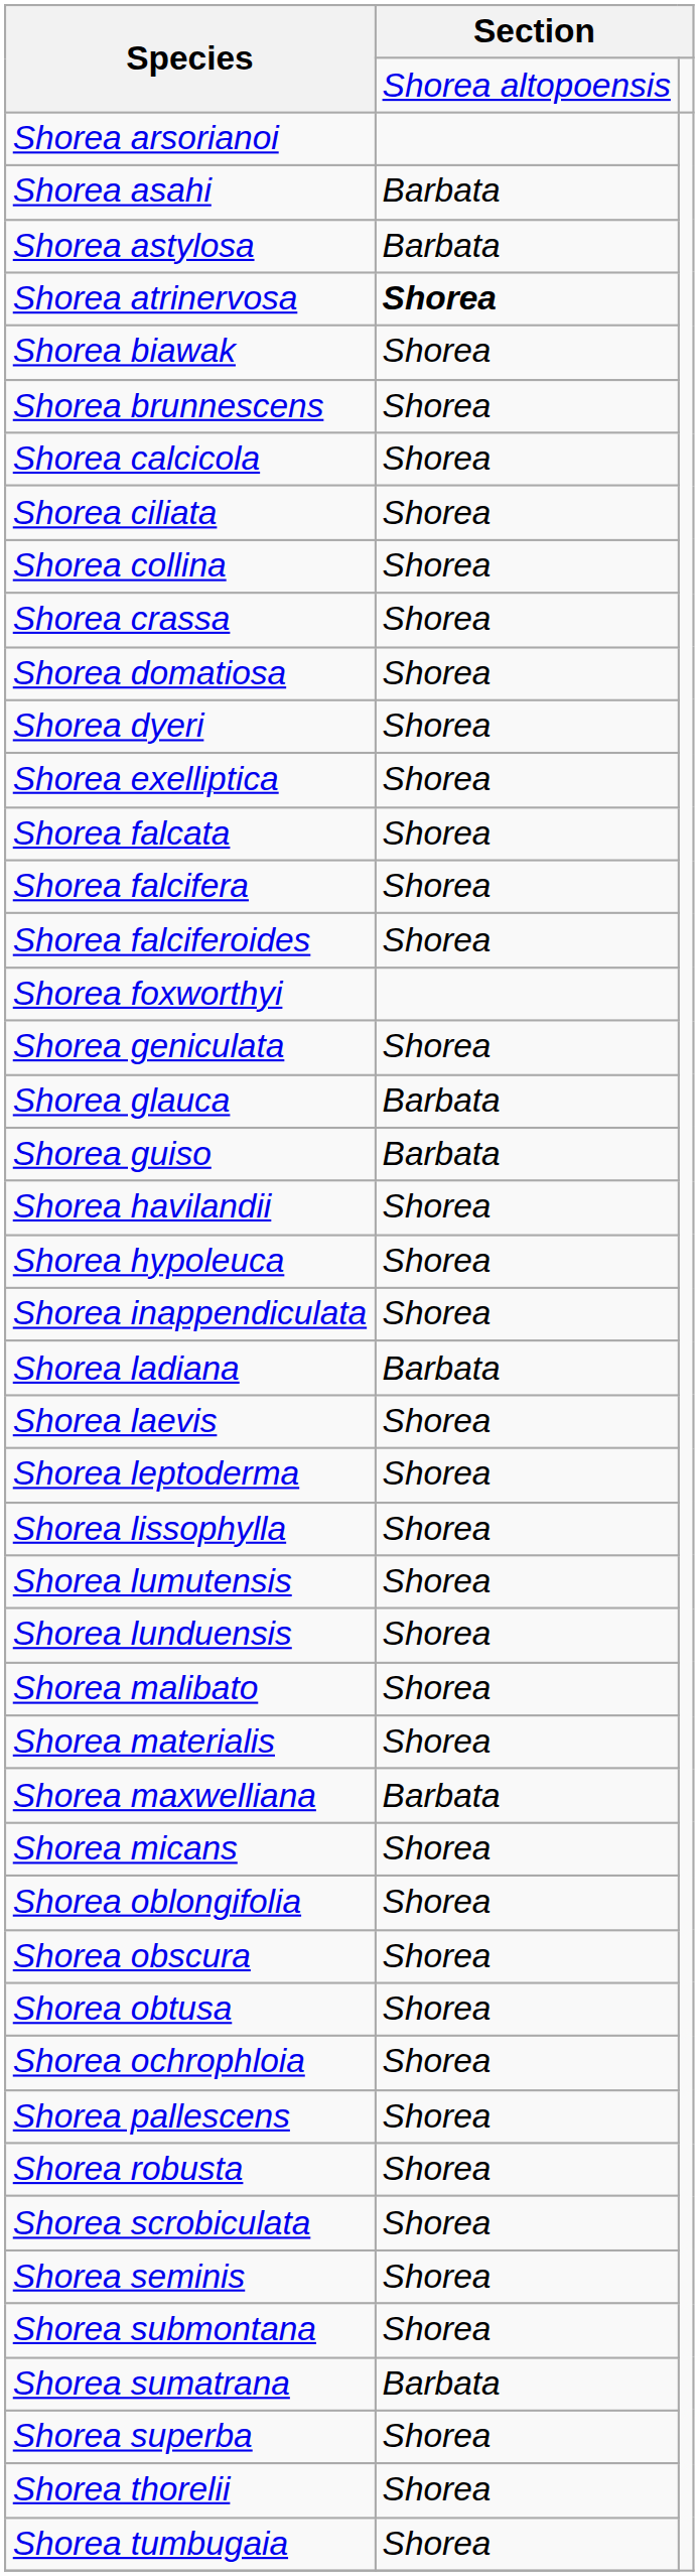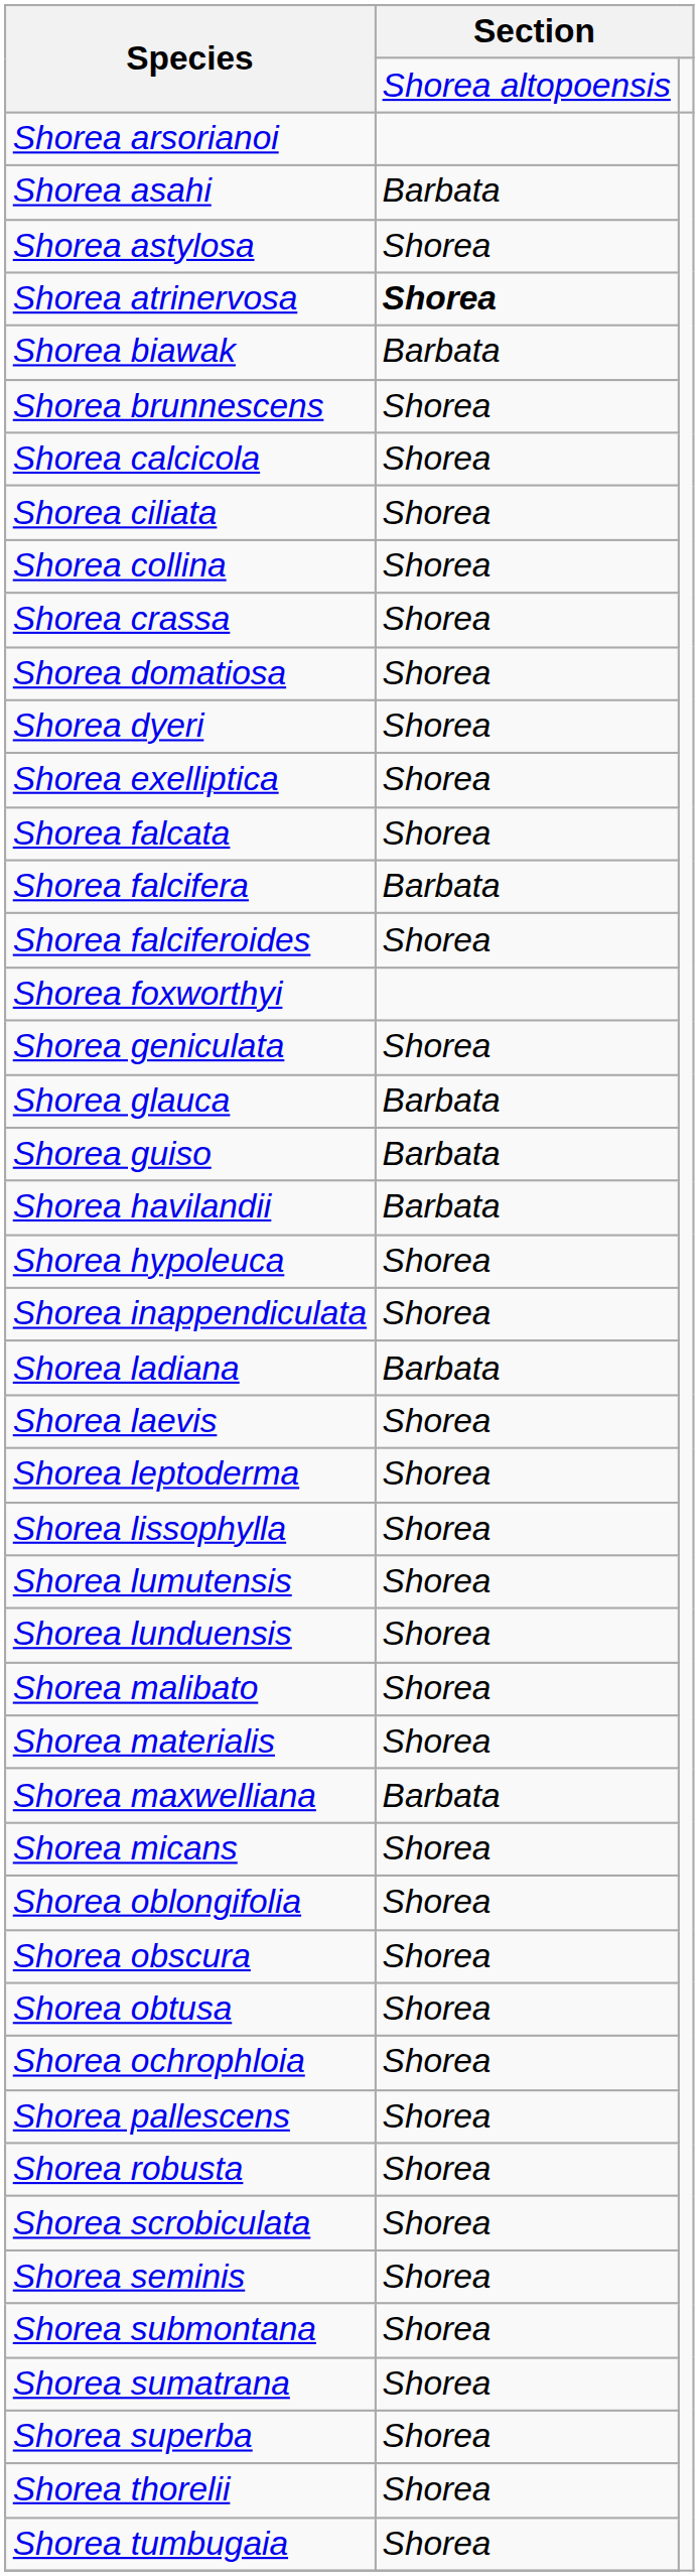Shorea astylosa | column 2: Barbata -> Shorea
Shorea biawak | column 2: Shorea -> Barbata
Shorea falcifera | column 2: Shorea -> Barbata
Shorea havilandii | column 2: Shorea -> Barbata
Shorea sumatrana | column 2: Barbata -> Shorea
